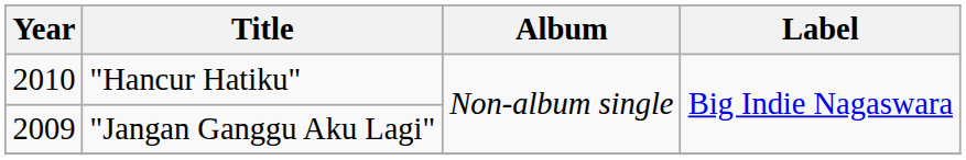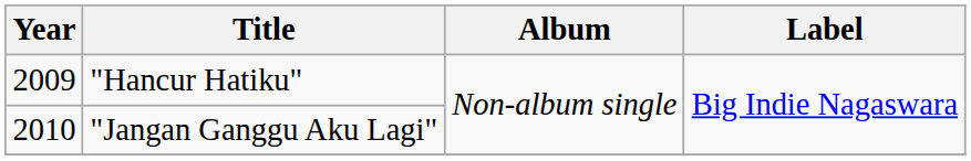"Hancur Hatiku" | Year: 2010 -> 2009
"Jangan Ganggu Aku Lagi" | Year: 2009 -> 2010
